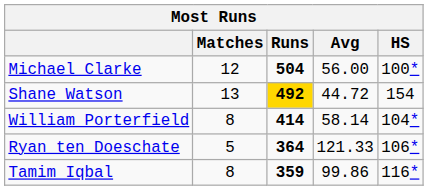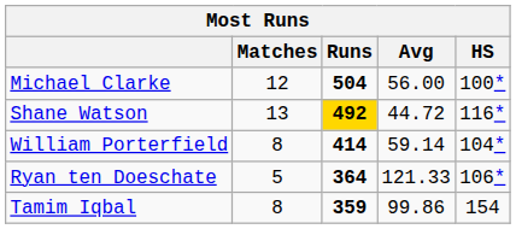Shane Watson | HS: 154 -> 116*
William Porterfield | Avg: 58.14 -> 59.14
Tamim Iqbal | HS: 116* -> 154
